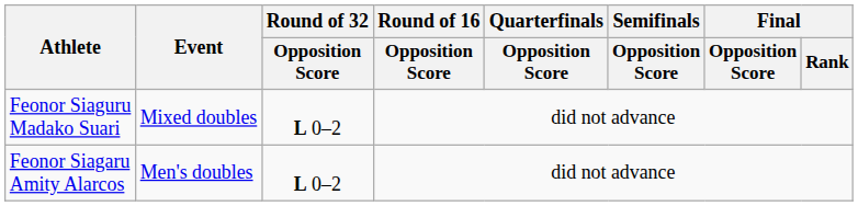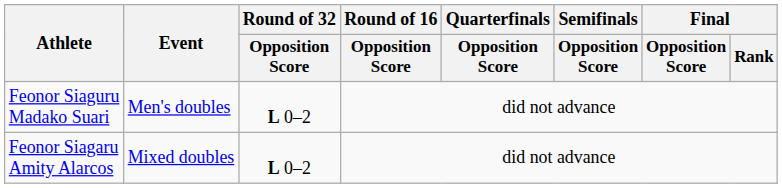Feonor Siaguru Madako Suari | Event: Mixed doubles -> Men's doubles
Feonor Siagaru Amity Alarcos | Event: Men's doubles -> Mixed doubles
